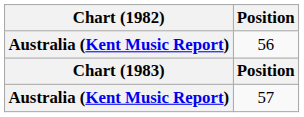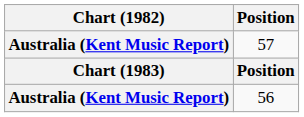rows swapped: 57 <-> 56
